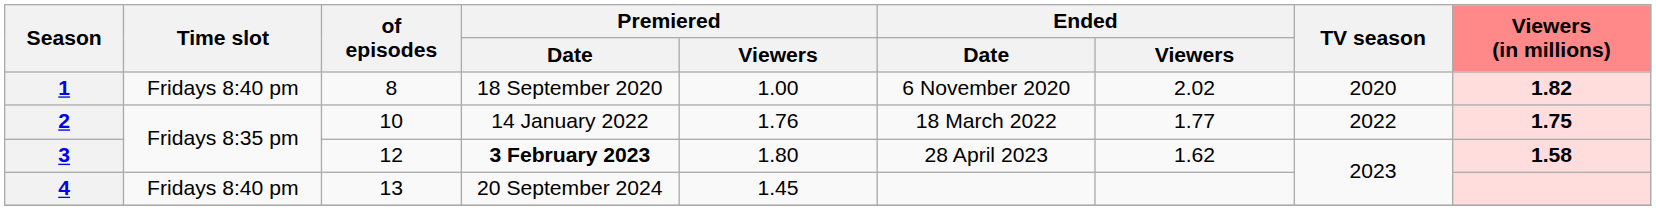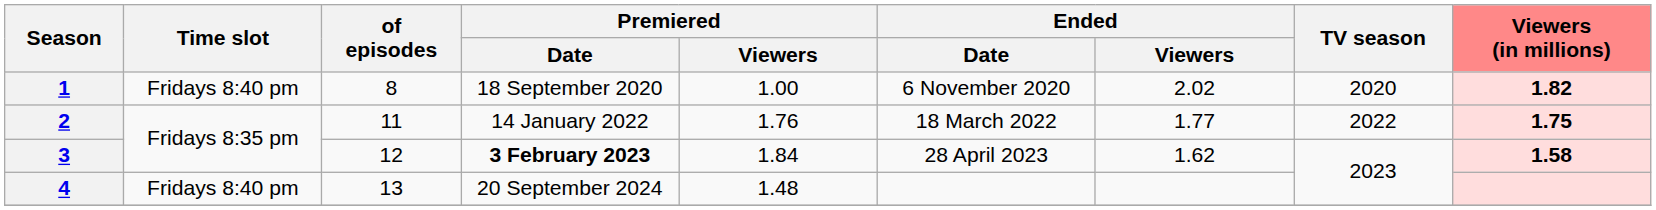2 | of episodes: 10 -> 11
3 | Premiered / Viewers: 1.80 -> 1.84
4 | Premiered / Viewers: 1.45 -> 1.48
